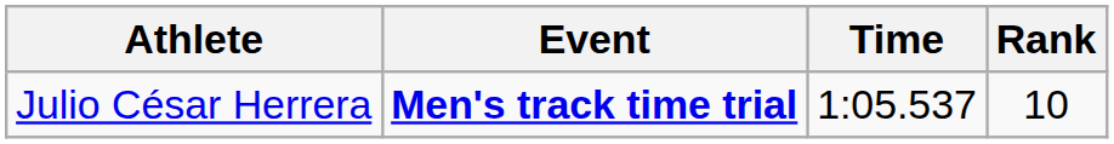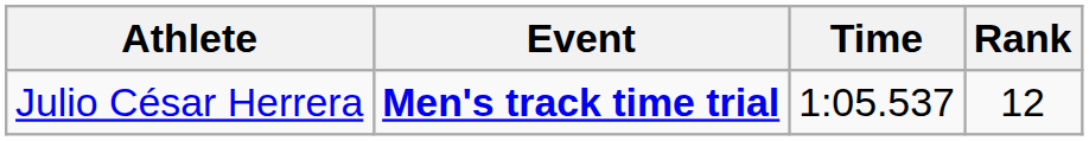Julio César Herrera | Rank: 10 -> 12
